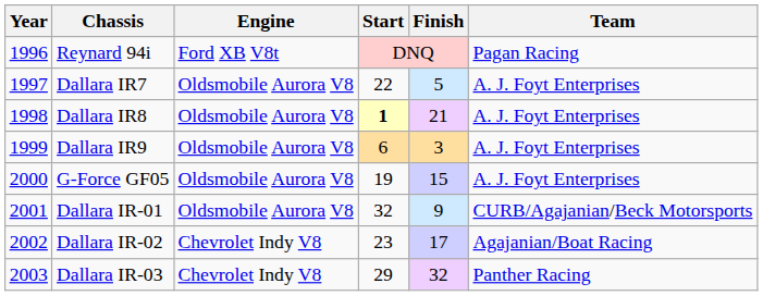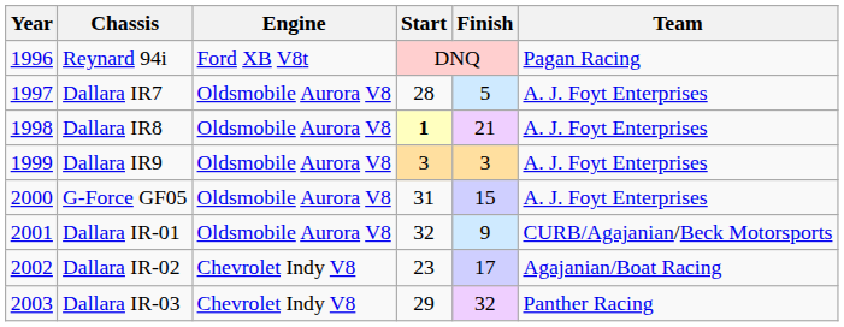Dallara IR7 | Start: 22 -> 28
Dallara IR9 | Start: 6 -> 3
G-Force GF05 | Start: 19 -> 31
